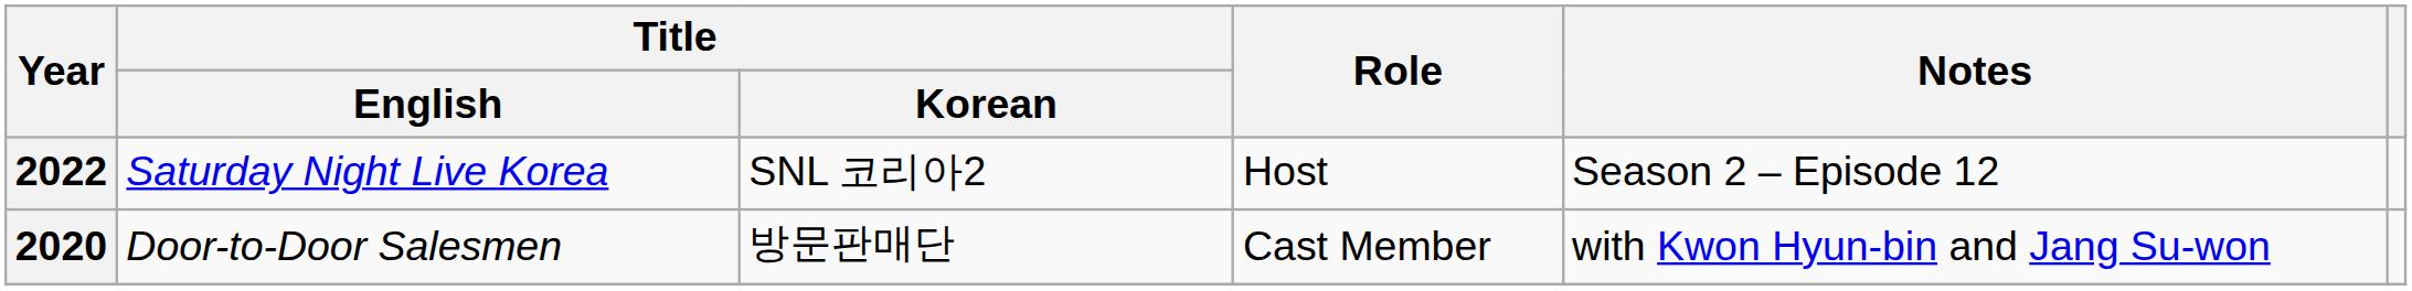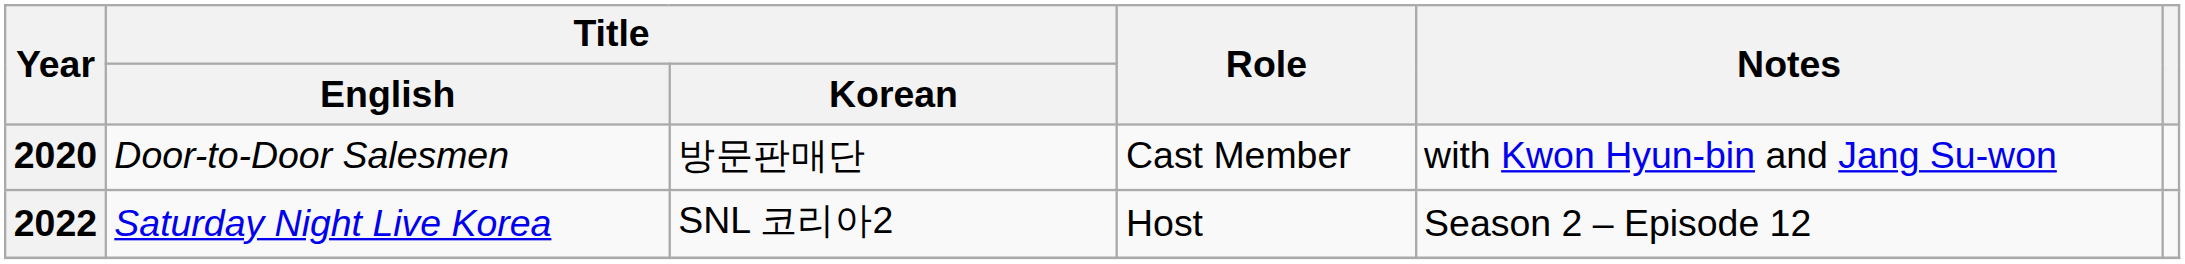rows swapped: 2020 <-> 2022
